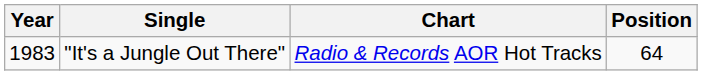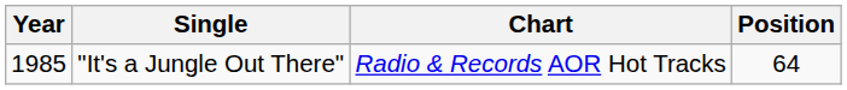"It's a Jungle Out There" | Year: 1983 -> 1985
